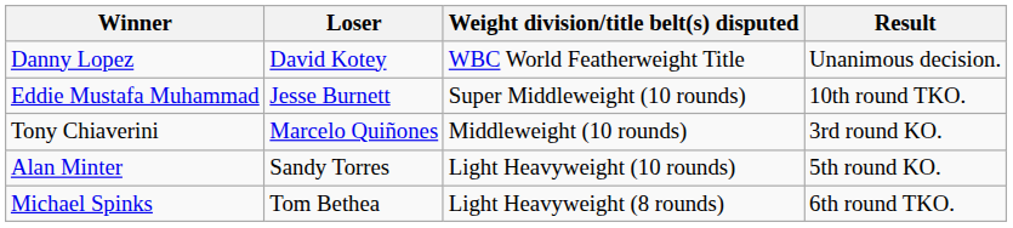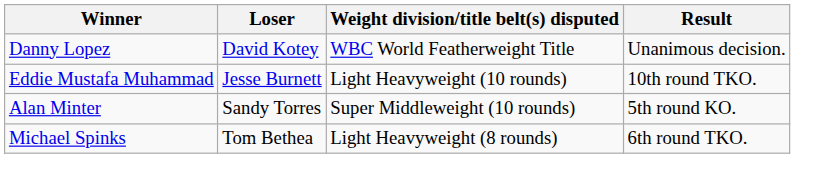Eddie Mustafa Muhammad | Weight division/title belt(s) disputed: Super Middleweight (10 rounds) -> Light Heavyweight (10 rounds)
- row: Tony Chiaverini | Marcelo Quiñones | Middleweight (10 rounds) | 3rd round KO.
Alan Minter | Weight division/title belt(s) disputed: Light Heavyweight (10 rounds) -> Super Middleweight (10 rounds)
